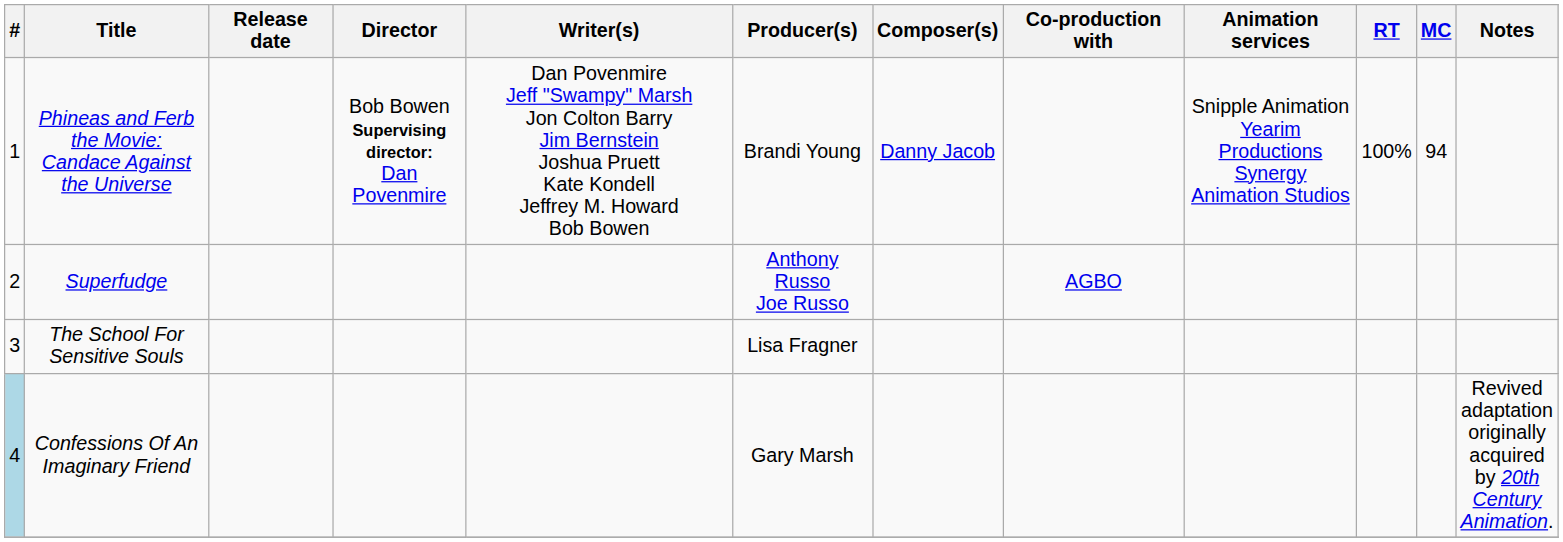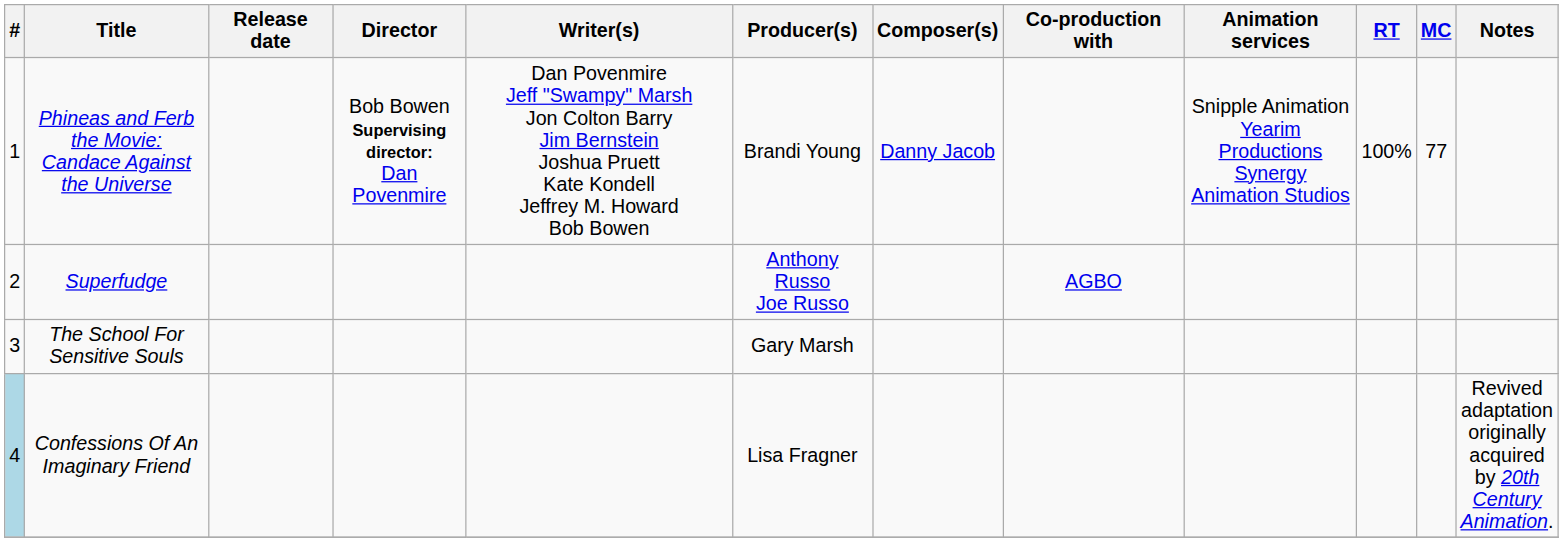Phineas and Ferb the Movie: Candace Against the Universe | MC: 94 -> 77
The School For Sensitive Souls | Producer(s): Lisa Fragner -> Gary Marsh
Confessions Of An Imaginary Friend | Producer(s): Gary Marsh -> Lisa Fragner
